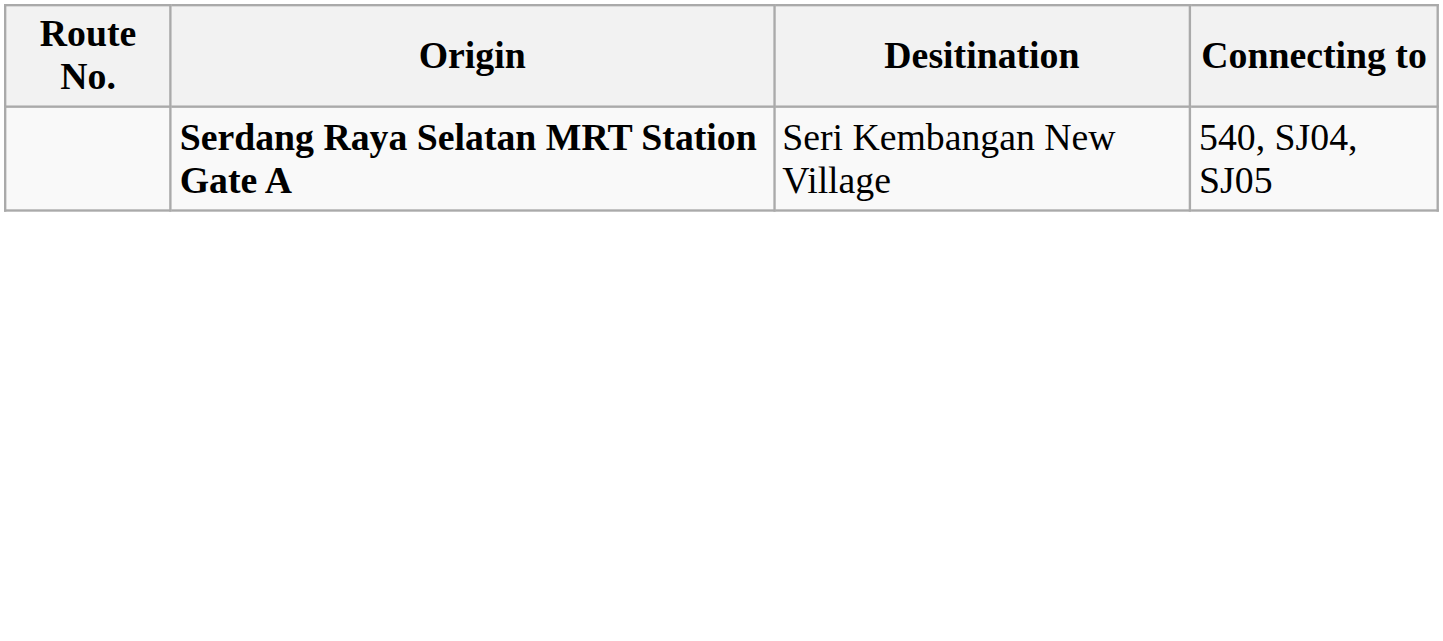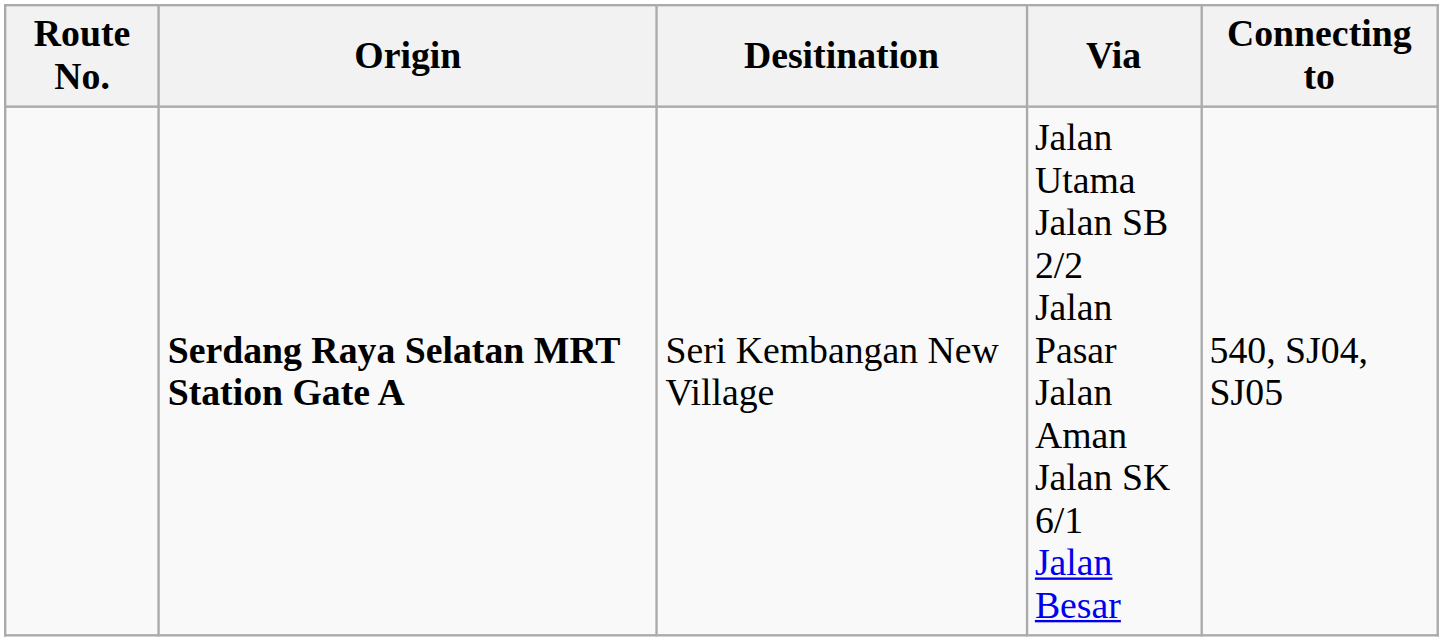+ column: Via | Jalan Utama Jalan SB 2/2 Jalan Pasar Jalan Aman Jalan SK 6/1 Jalan Besar
